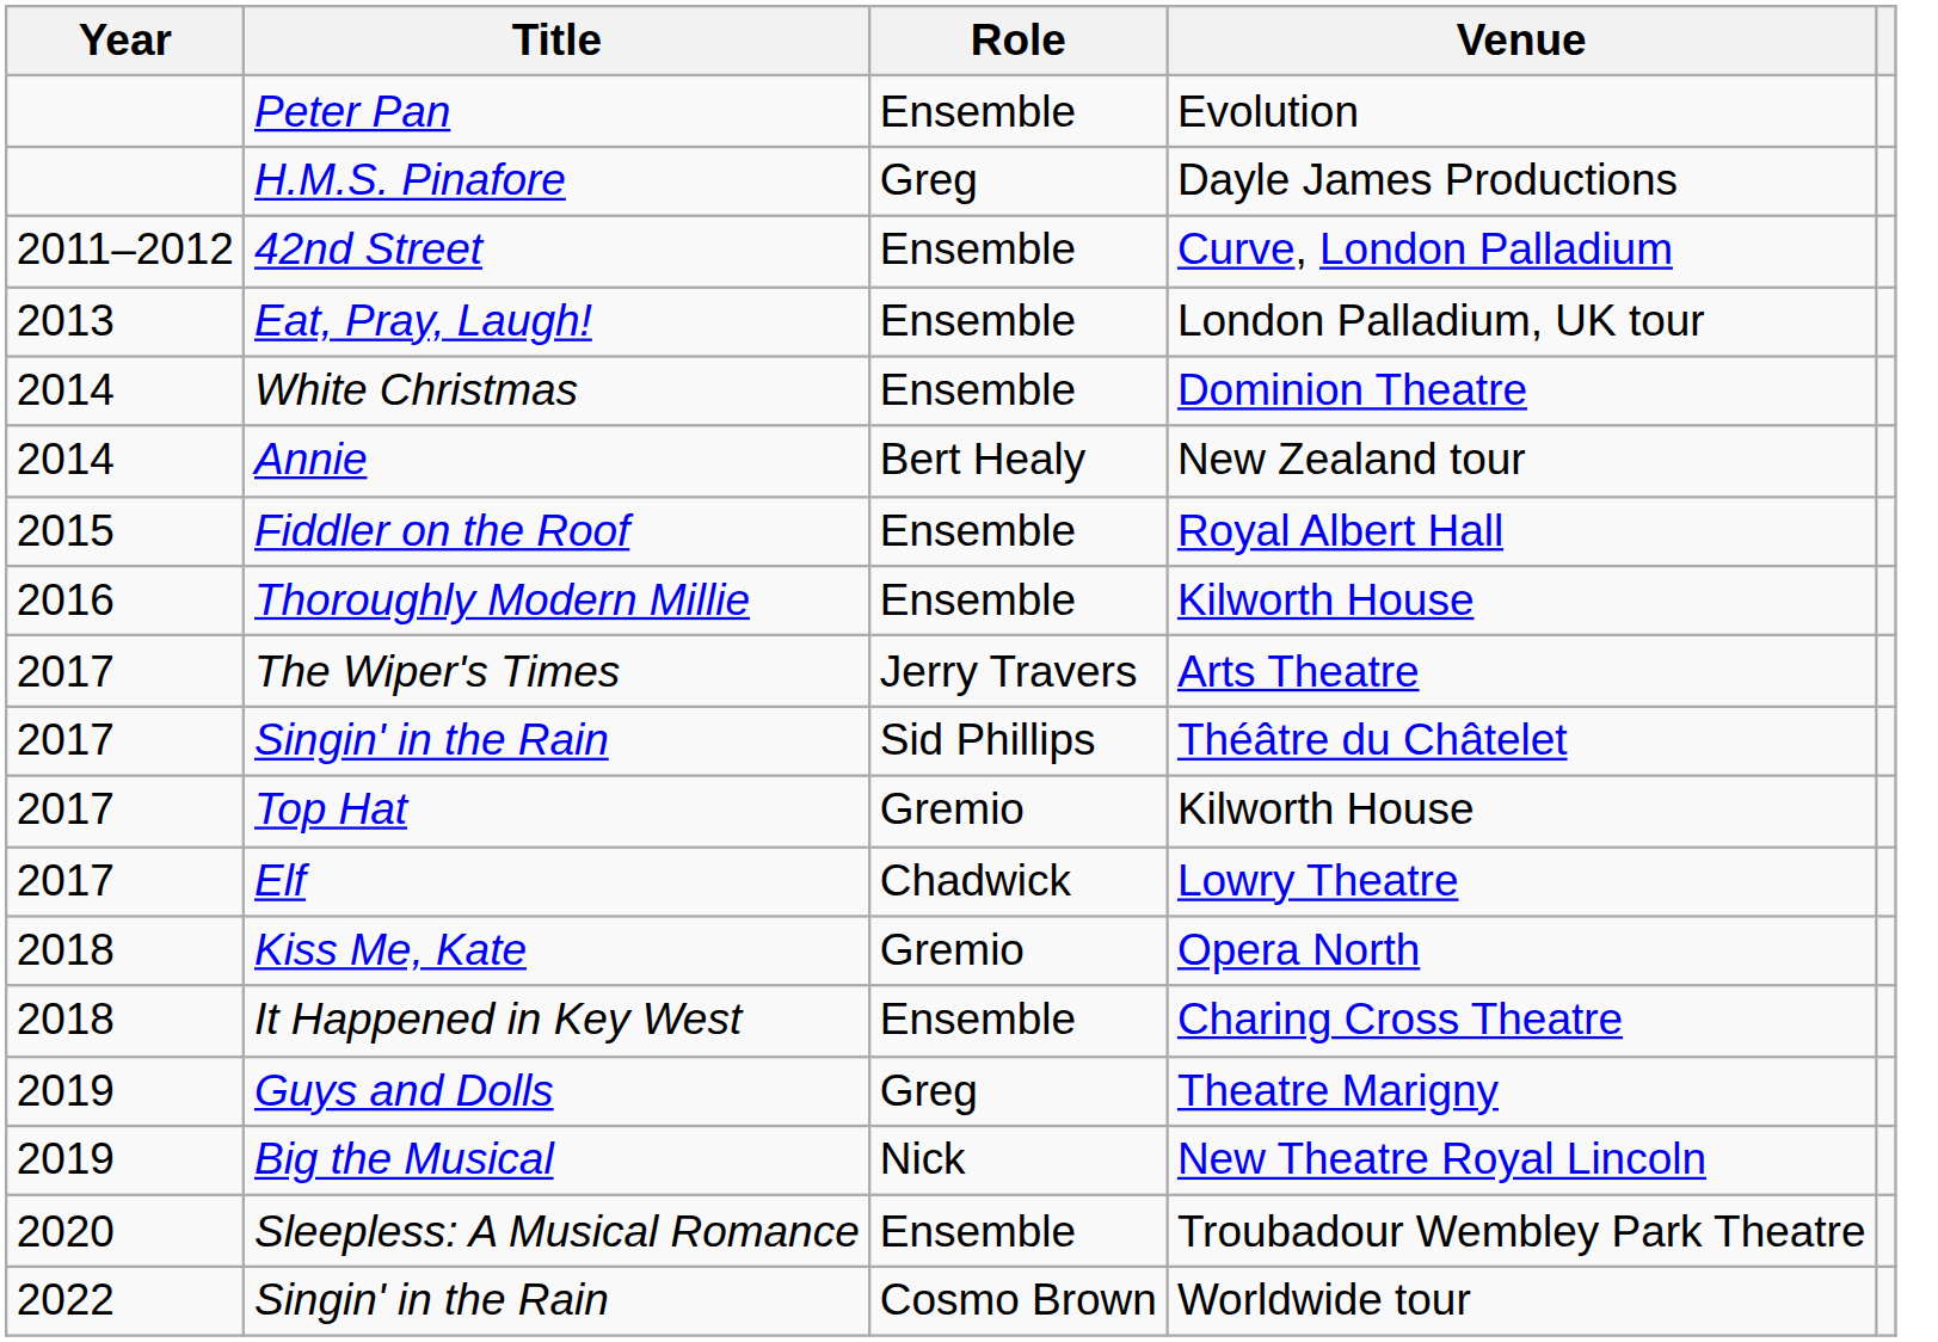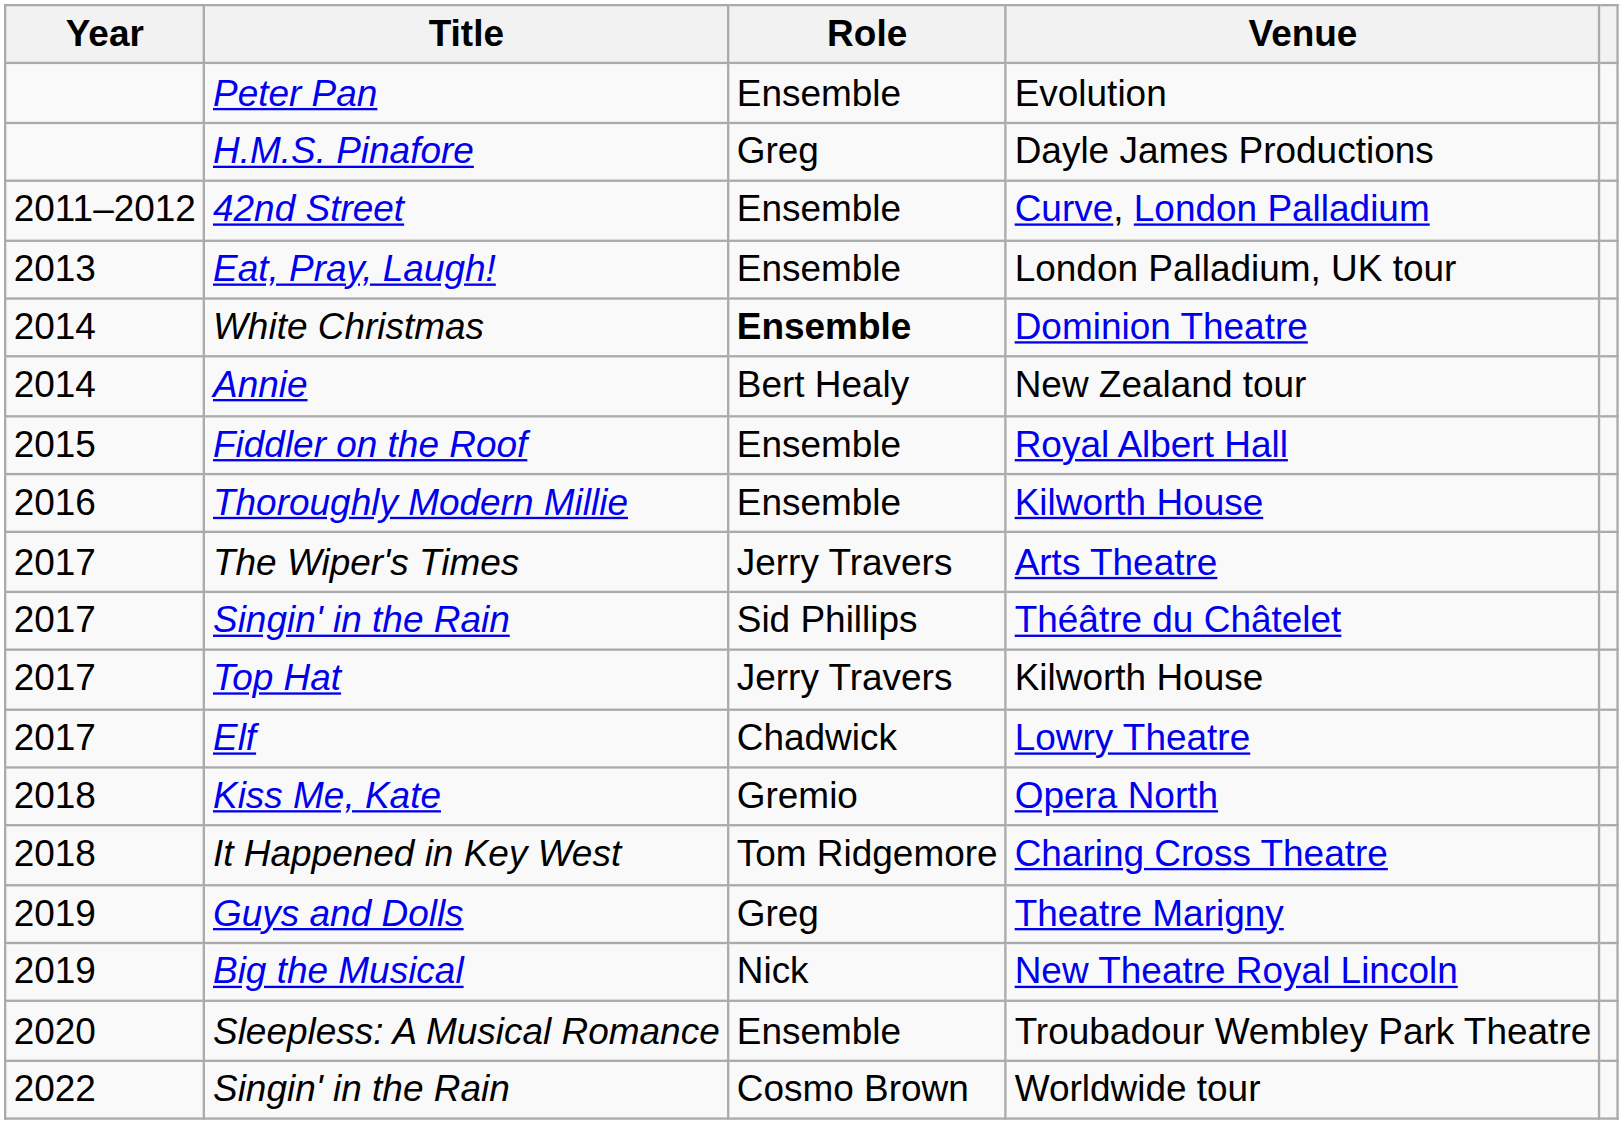White Christmas | Role: normal -> bold
Top Hat | Role: Gremio -> Jerry Travers
It Happened in Key West | Role: Ensemble -> Tom Ridgemore
